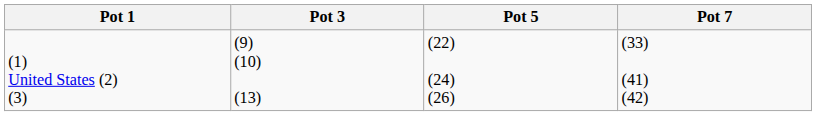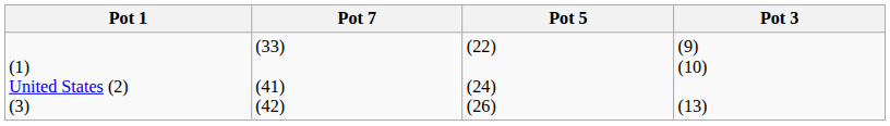columns swapped: Pot 3 <-> Pot 7
